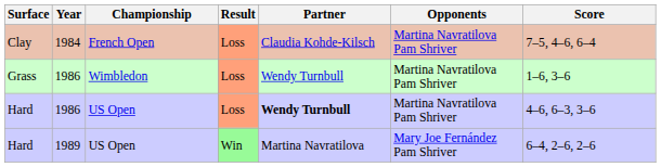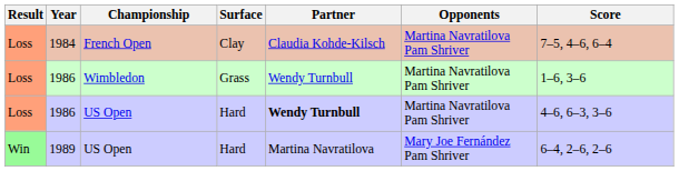columns swapped: Result <-> Surface
